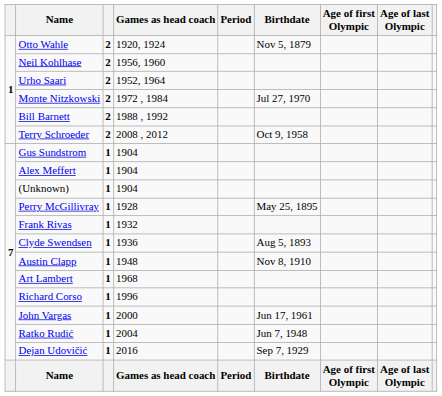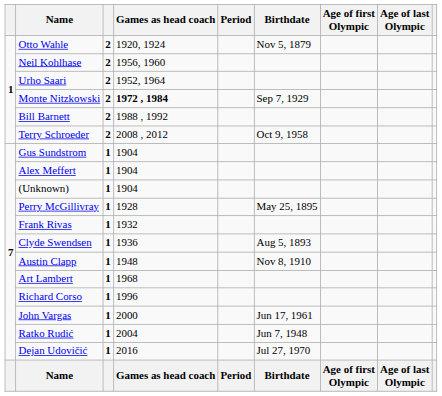Monte Nitzkowski | Games as head coach: normal -> bold
Monte Nitzkowski | Birthdate: Jul 27, 1970 -> Sep 7, 1929
Dejan Udovičić | Birthdate: Sep 7, 1929 -> Jul 27, 1970
